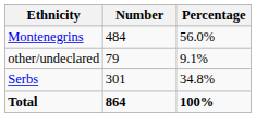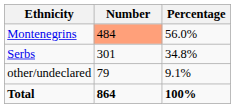Montenegrins | Number: no background -> lightsalmon background
rows swapped: Serbs <-> other/undeclared
